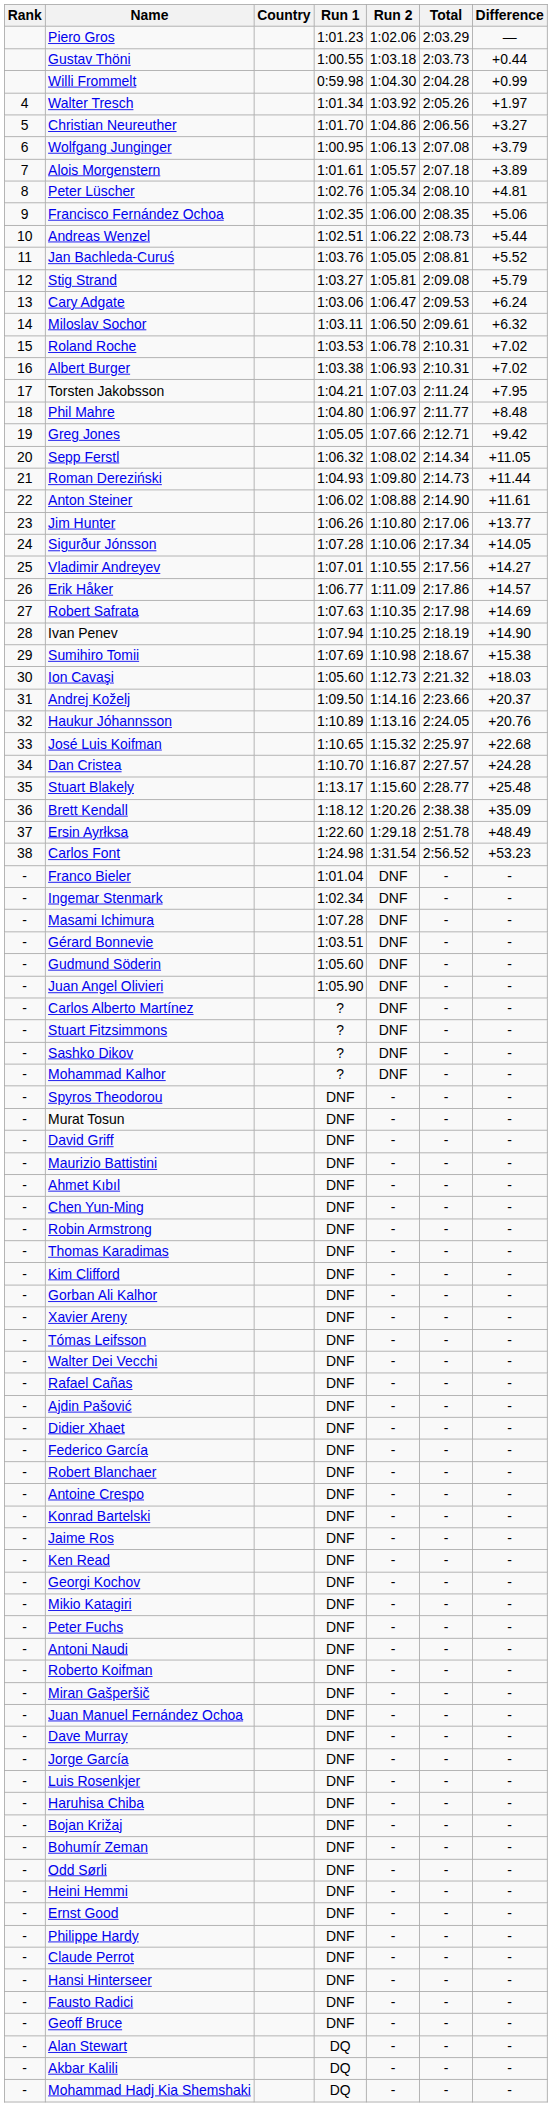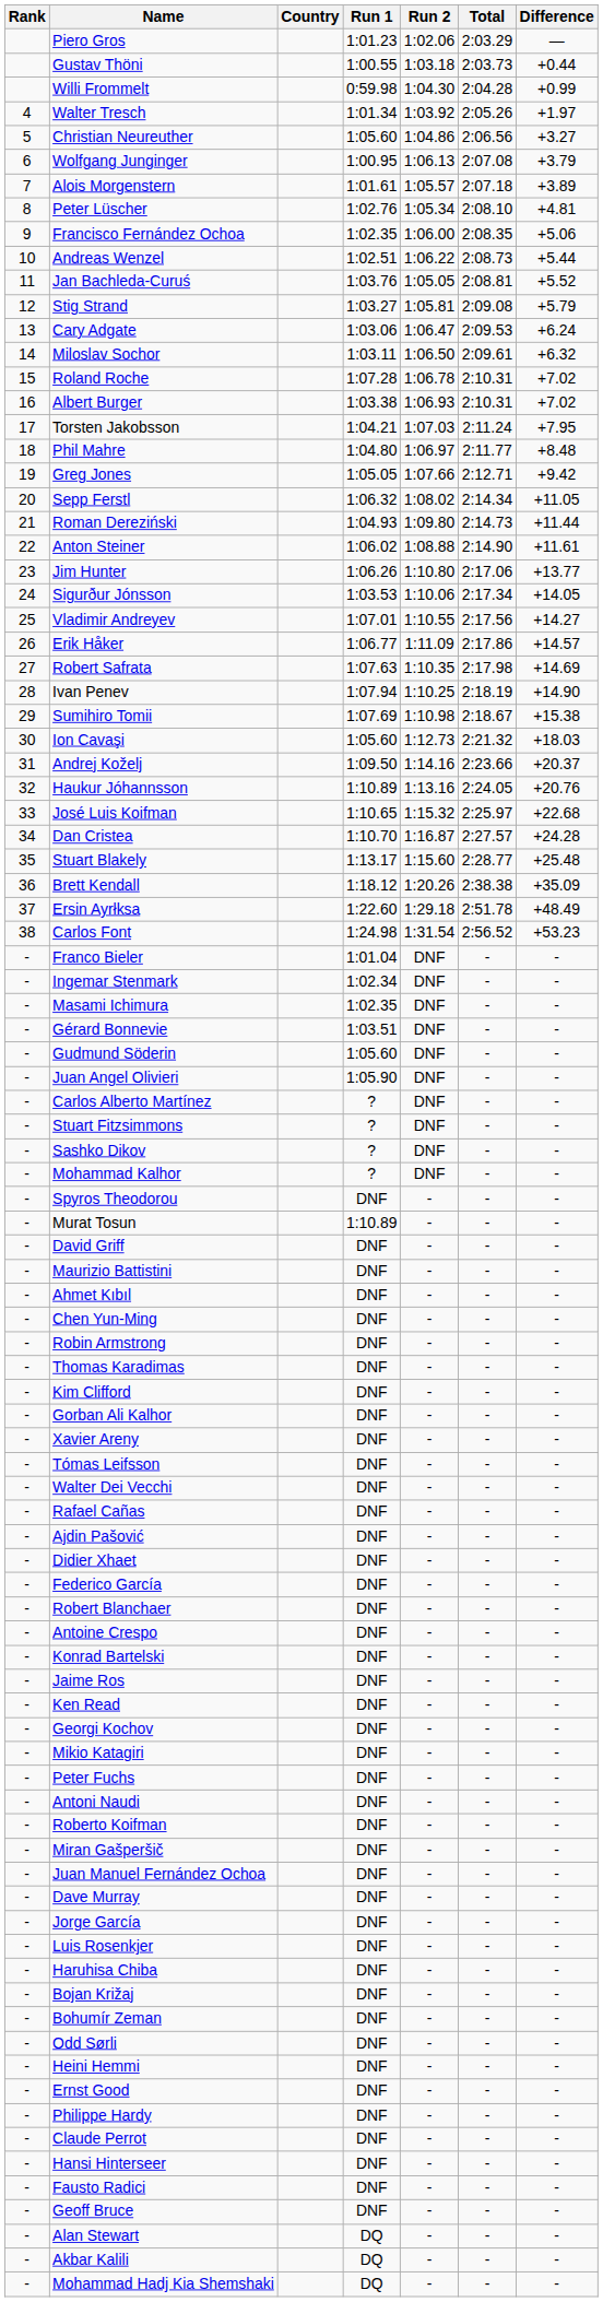Christian Neureuther | Run 1: 1:01.70 -> 1:05.60
Roland Roche | Run 1: 1:03.53 -> 1:07.28
Sigurður Jónsson | Run 1: 1:07.28 -> 1:03.53
Masami Ichimura | Run 1: 1:07.28 -> 1:02.35
Murat Tosun | Run 1: DNF -> 1:10.89
